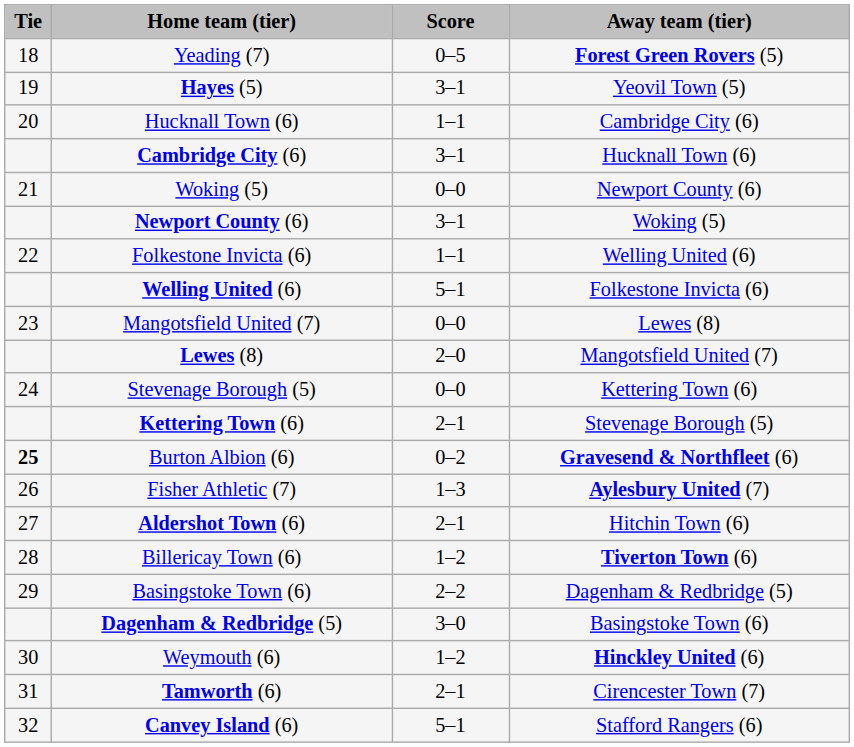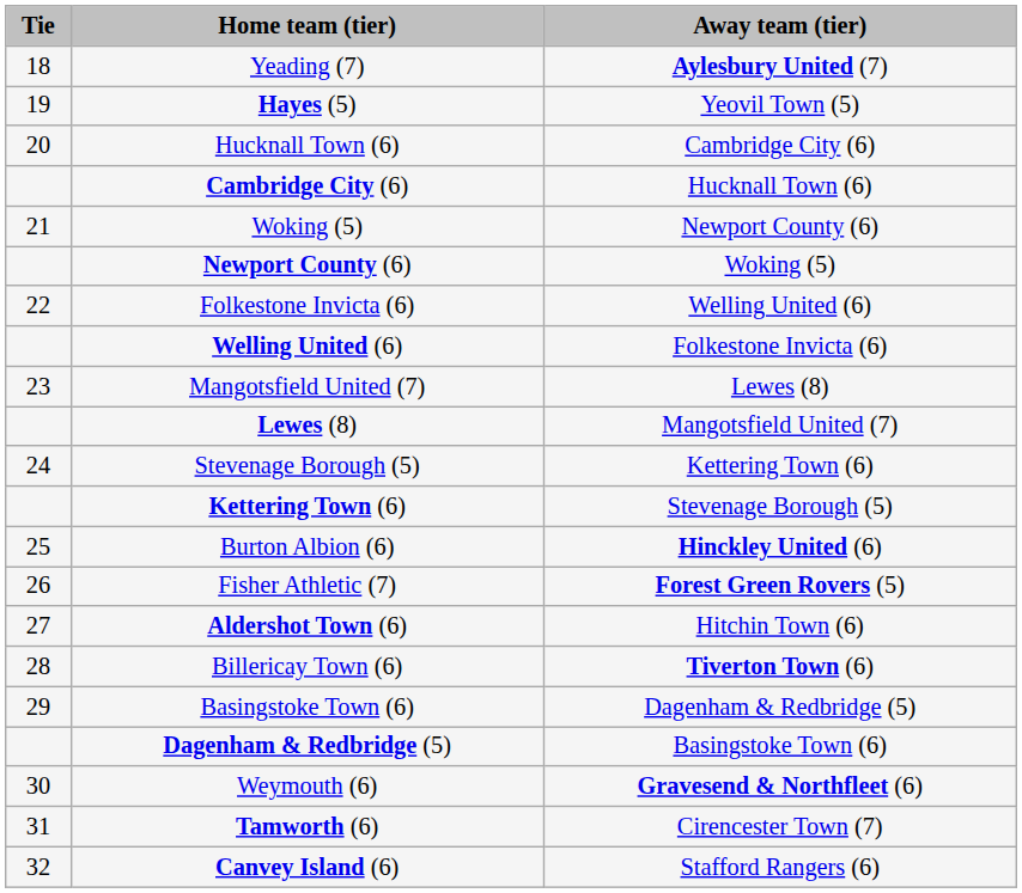- column: Score | 0–5 | 3–1 | 1–1 | 3–1 | 0–0 | 3–1 | 1–1 | 5–1 | 0–0 | 2–0 | 0–0 | 2–1 | 0–2 | 1–3 | 2–1 | 1–2 | 2–2 | 3–0 | 1–2 | 2–1 | 5–1
Yeading (7) | Away team (tier): Forest Green Rovers (5) -> Aylesbury United (7)
Burton Albion (6) | Tie: bold -> normal
Burton Albion (6) | Away team (tier): Gravesend & Northfleet (6) -> Hinckley United (6)
Fisher Athletic (7) | Away team (tier): Aylesbury United (7) -> Forest Green Rovers (5)
Weymouth (6) | Away team (tier): Hinckley United (6) -> Gravesend & Northfleet (6)
